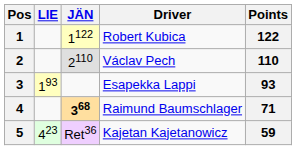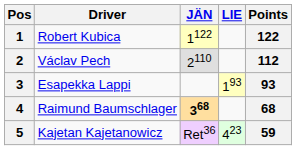columns swapped: Driver <-> LIE
2 | Points: 110 -> 112
4 | Points: 71 -> 68
